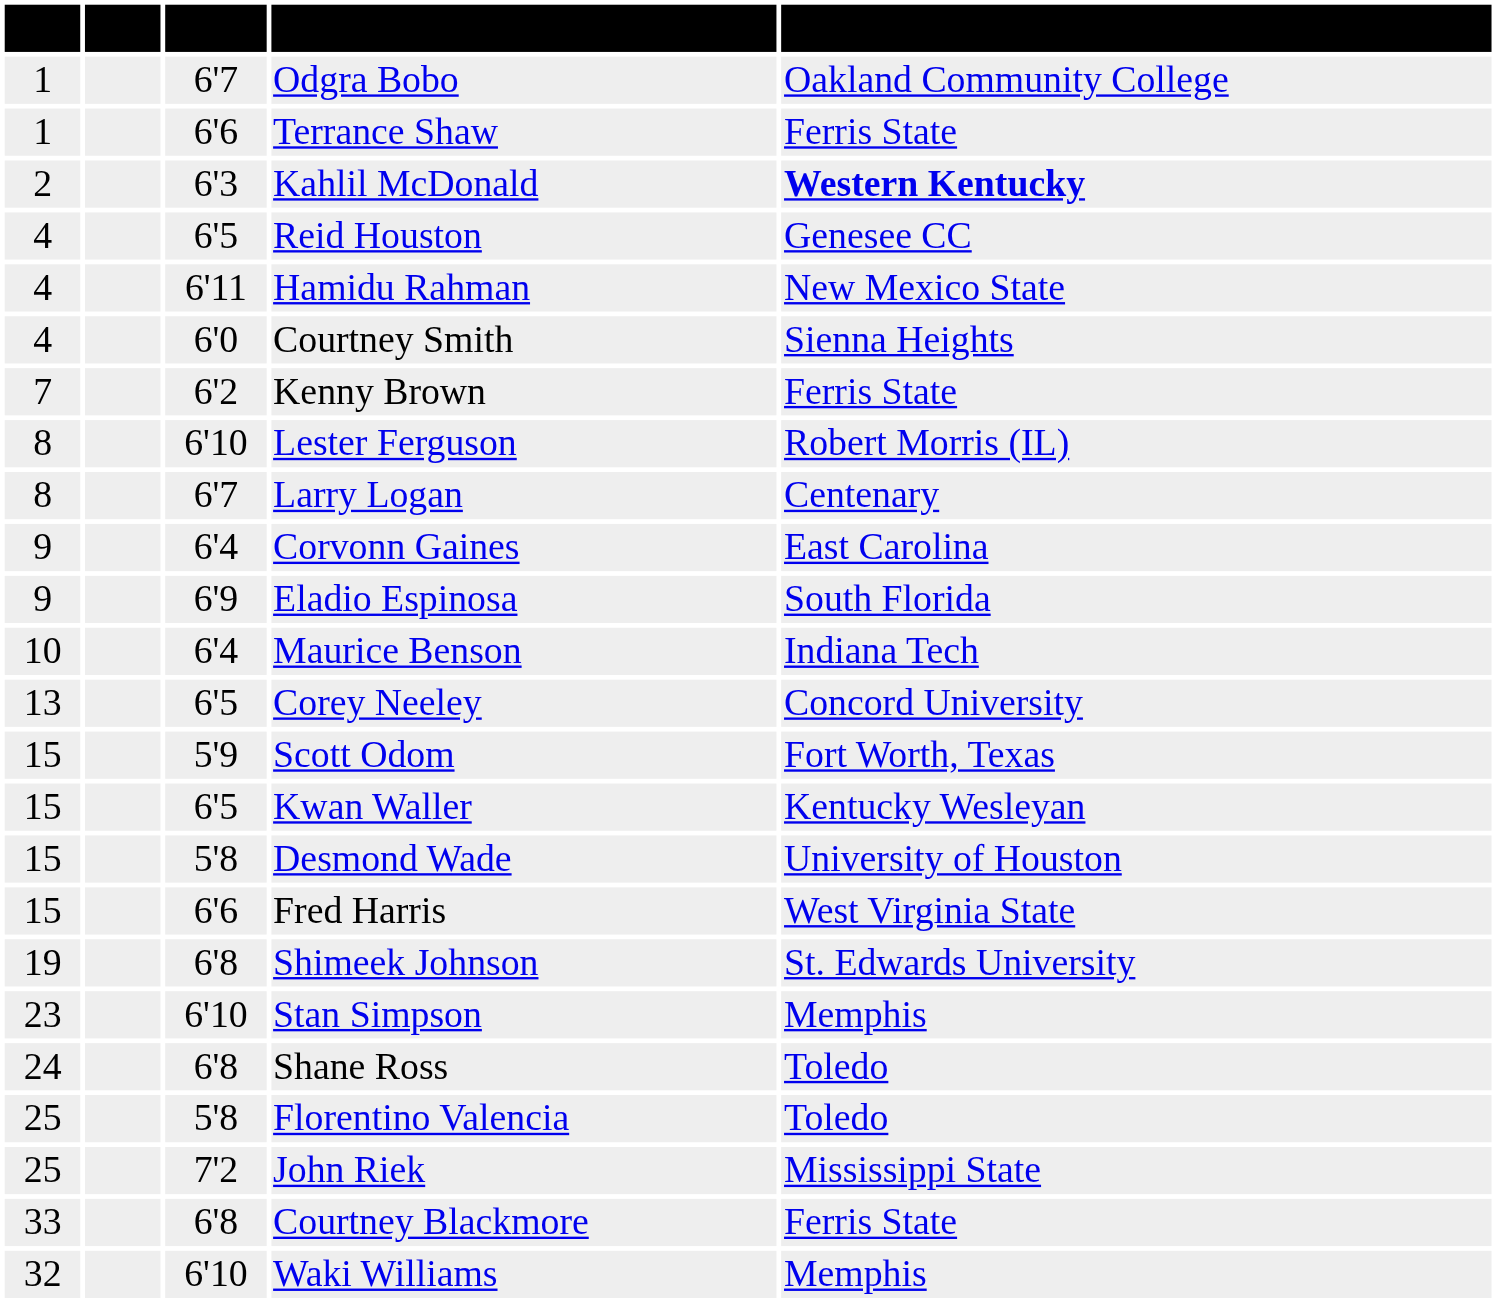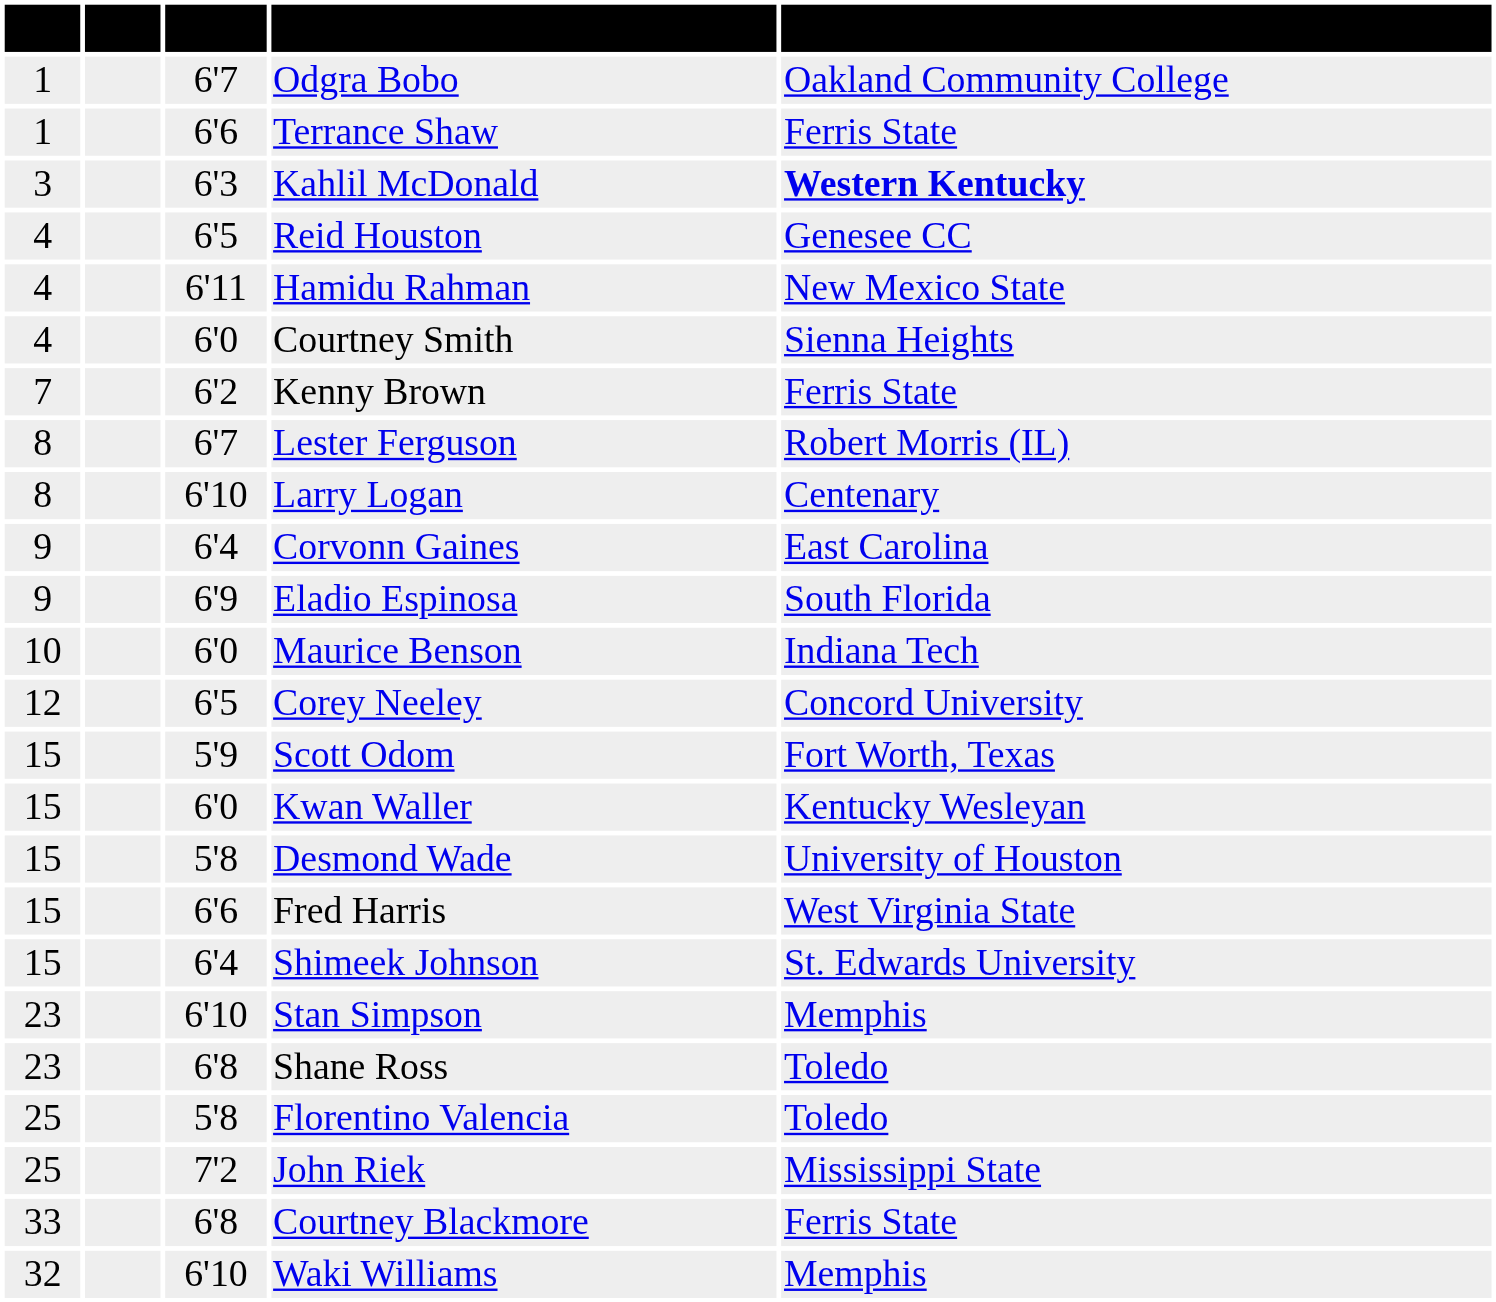Kahlil McDonald | #: 2 -> 3
Lester Ferguson | Ht.: 6'10 -> 6'7
Larry Logan | Ht.: 6'7 -> 6'10
Maurice Benson | Ht.: 6'4 -> 6'0
Corey Neeley | #: 13 -> 12
Kwan Waller | Ht.: 6'5 -> 6'0
Shimeek Johnson | #: 19 -> 15
Shimeek Johnson | Ht.: 6'8 -> 6'4
Shane Ross | #: 24 -> 23
